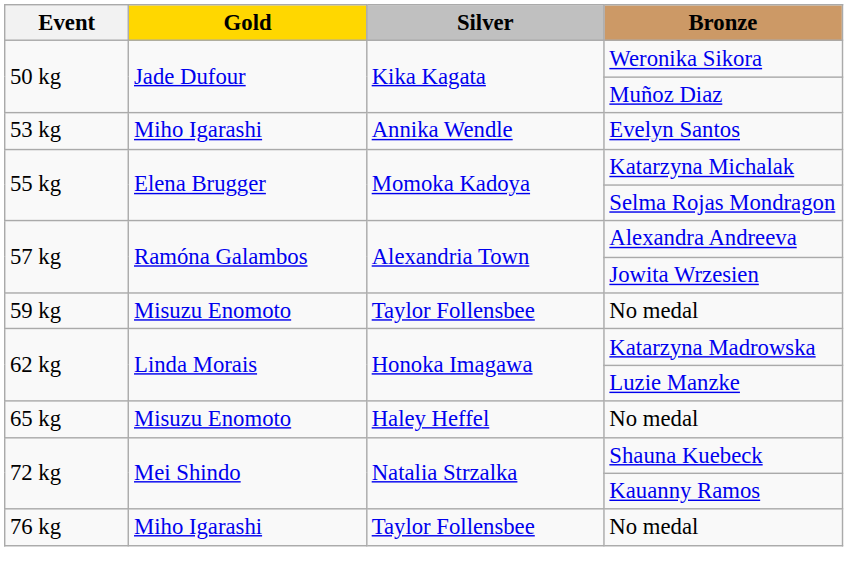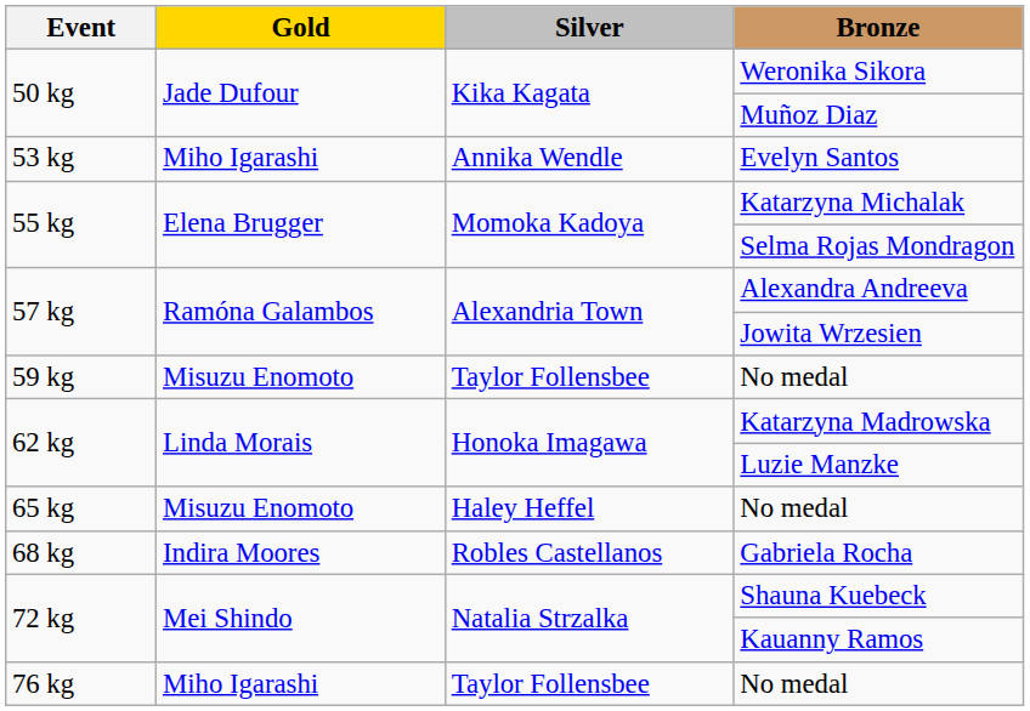+ row: 68 kg | Indira Moores | Robles Castellanos | Gabriela Rocha
